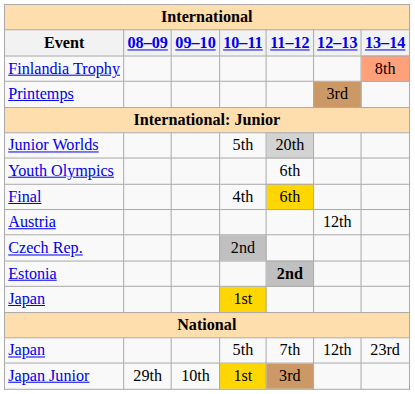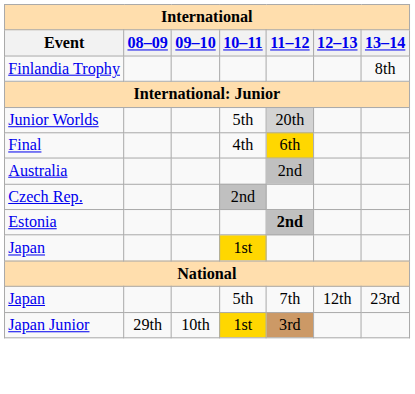Finlandia Trophy | 13–14: lightsalmon background -> no background
- row: Printemps | 3rd
- row: Youth Olympics | 6th
+ row: Australia | 2nd
- row: Austria | 12th
